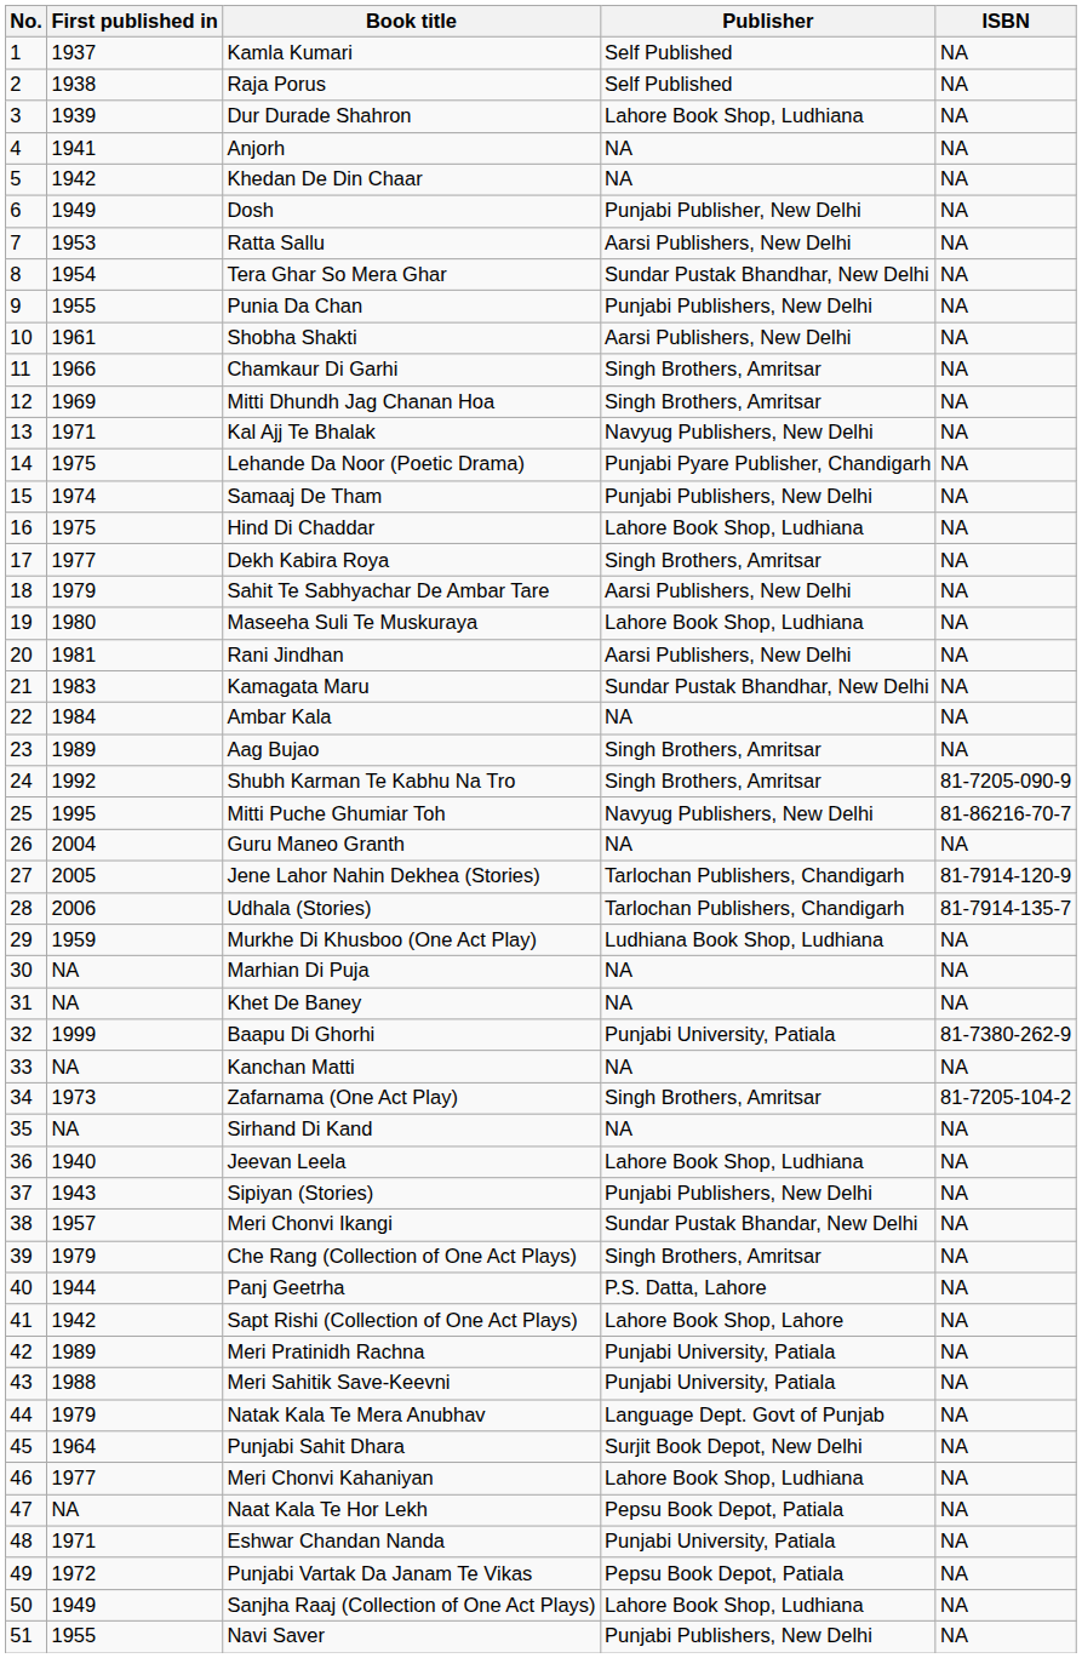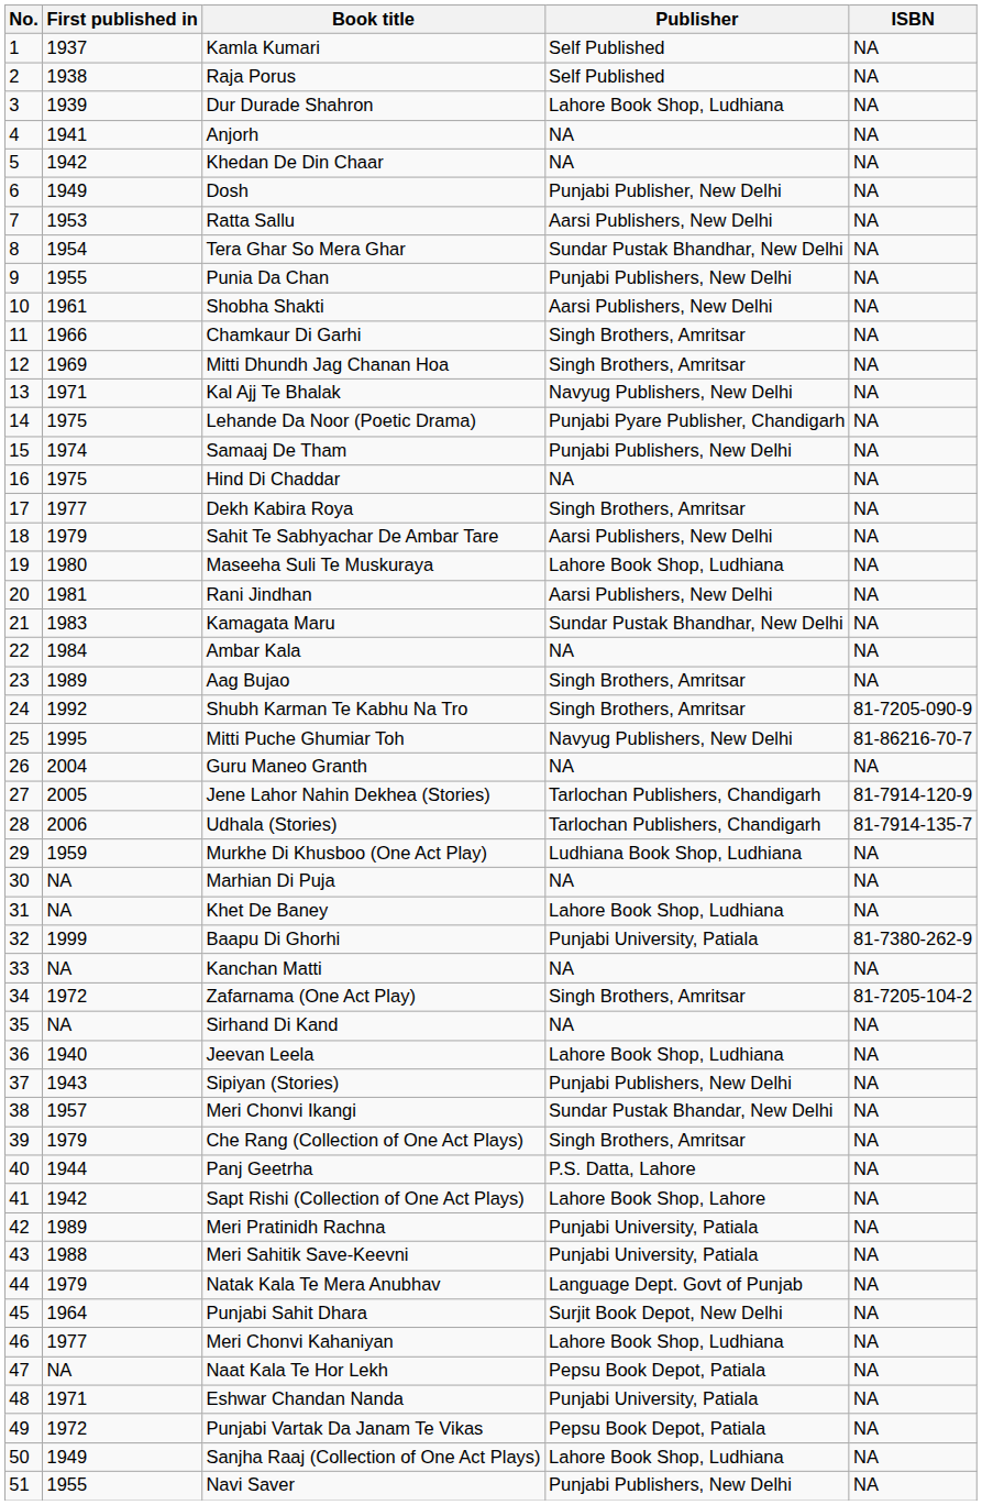Hind Di Chaddar | Publisher: Lahore Book Shop, Ludhiana -> NA
Khet De Baney | Publisher: NA -> Lahore Book Shop, Ludhiana
Zafarnama (One Act Play) | First published in: 1973 -> 1972
